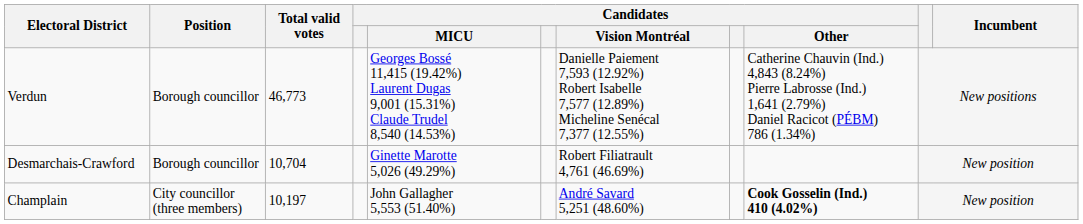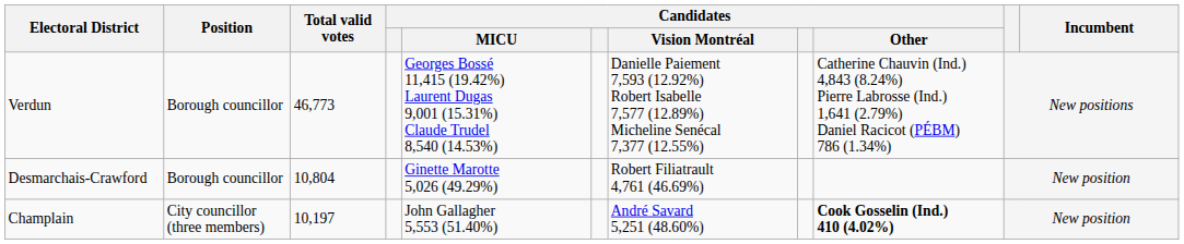Desmarchais-Crawford | Total valid votes: 10,704 -> 10,804
